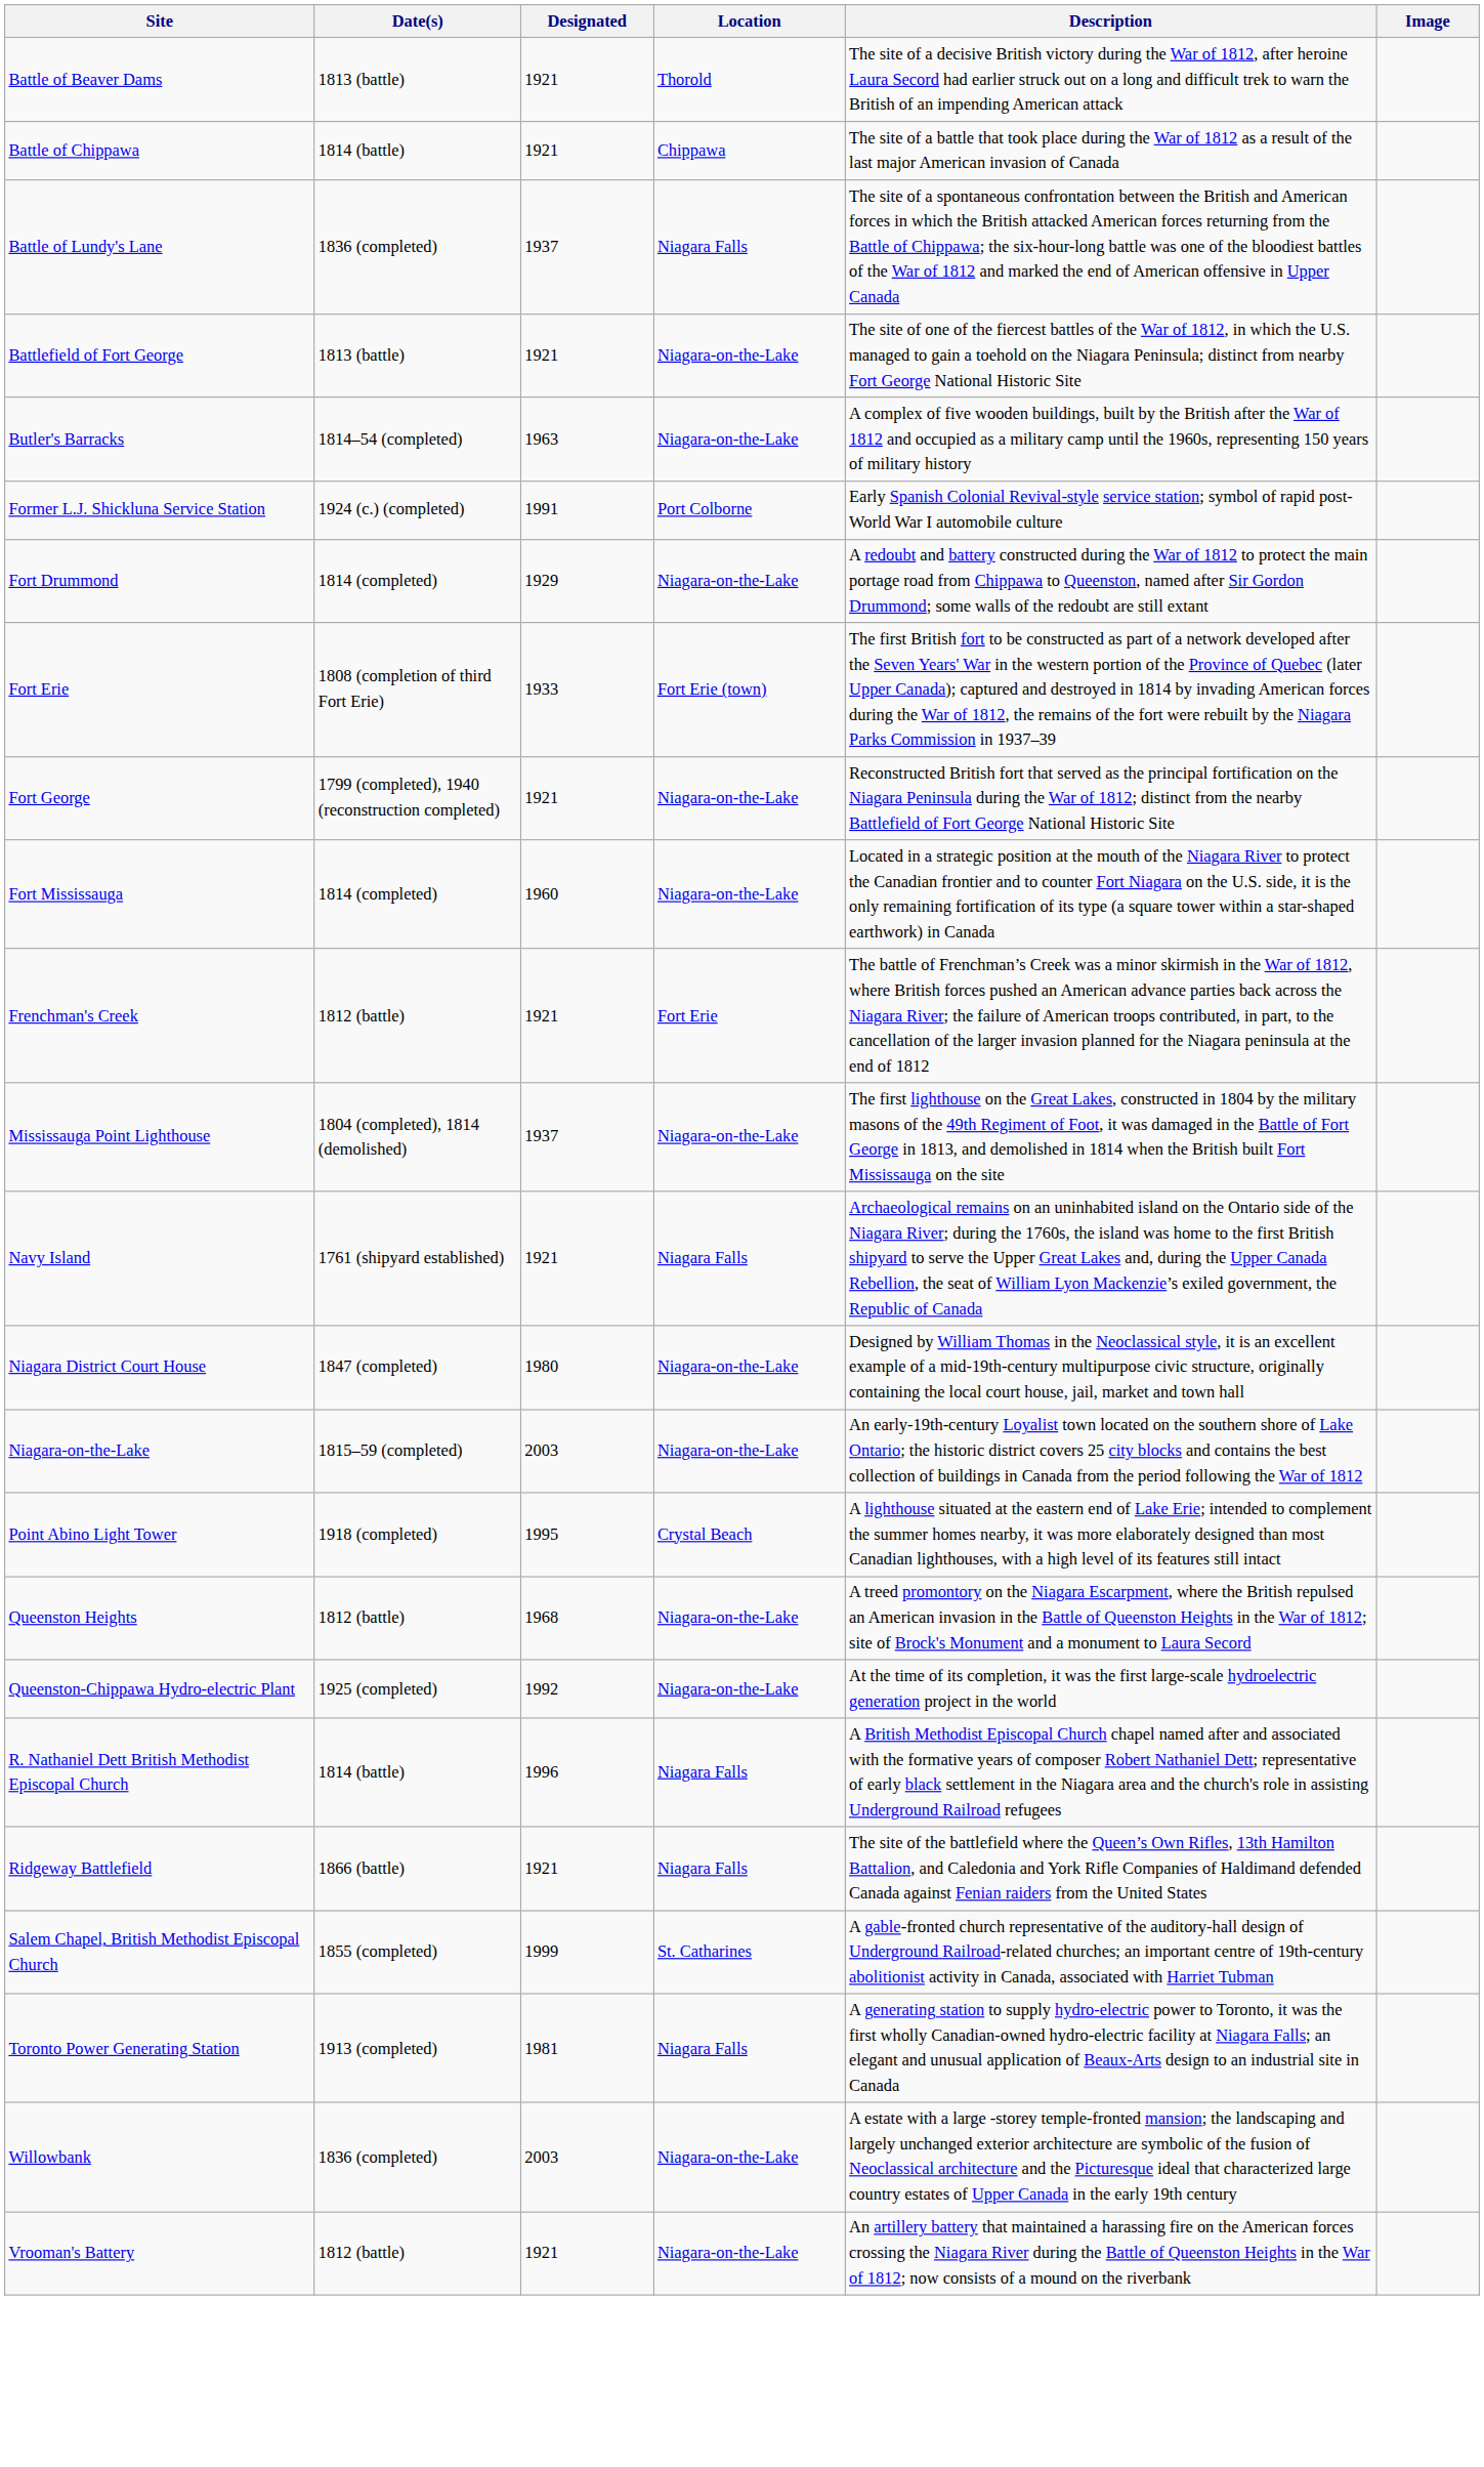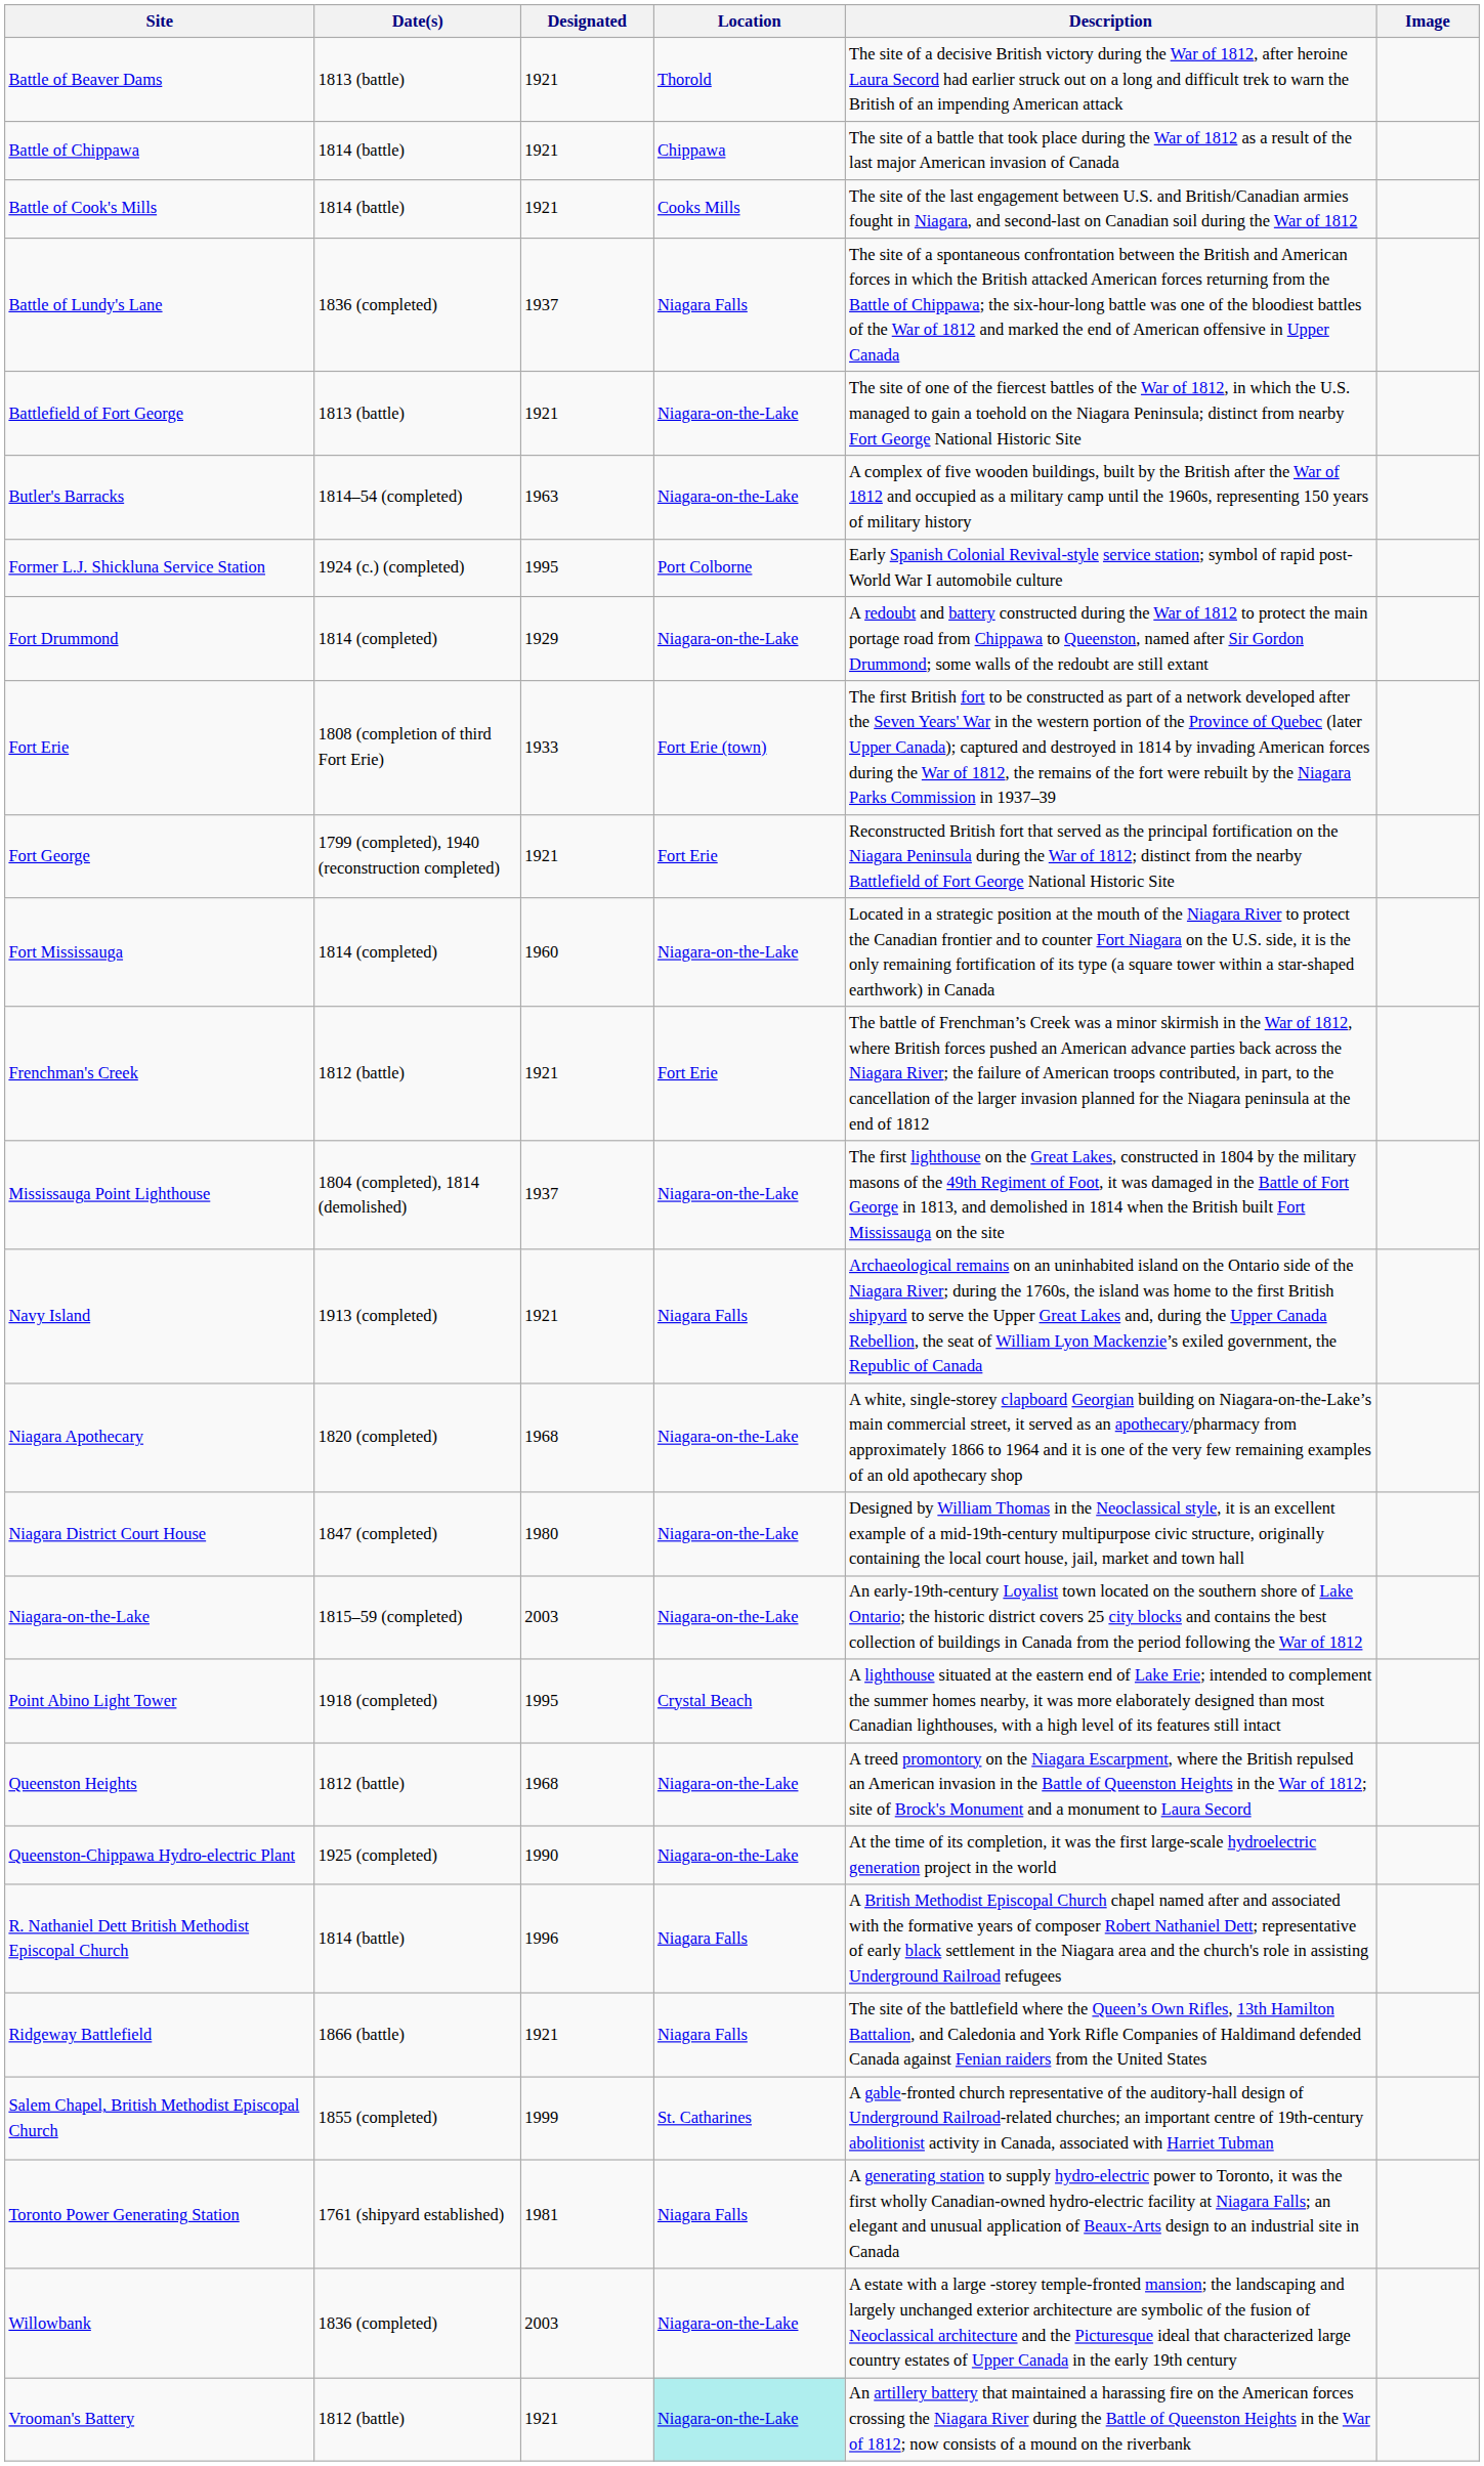+ row: Battle of Cook's Mills | 1814 (battle) | 1921 | Cooks Mills | The site of the last engagement between U.S. and British/Canadian armies fought in Niagara, and second-last on Canadian soil during the War of 1812
Former L.J. Shickluna Service Station | Designated: 1991 -> 1995
Fort George | Location: Niagara-on-the-Lake -> Fort Erie
Navy Island | Date(s): 1761 (shipyard established) -> 1913 (completed)
+ row: Niagara Apothecary | 1820 (completed) | 1968 | Niagara-on-the-Lake | A white, single-storey clapboard Georgian building on Niagara-on-the-Lake’s main commercial street, it served as an apothecary/pharmacy from approximately 1866 to 1964 and it is one of the very few remaining examples of an old apothecary shop
Queenston-Chippawa Hydro-electric Plant | Designated: 1992 -> 1990
Toronto Power Generating Station | Date(s): 1913 (completed) -> 1761 (shipyard established)
Vrooman's Battery | Location: no background -> paleturquoise background
